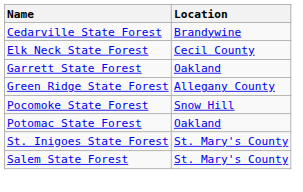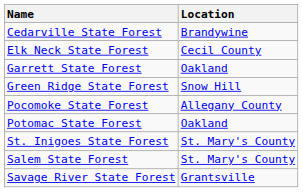Green Ridge State Forest | Location: Allegany County -> Snow Hill
Pocomoke State Forest | Location: Snow Hill -> Allegany County
+ row: Savage River State Forest | Grantsville
